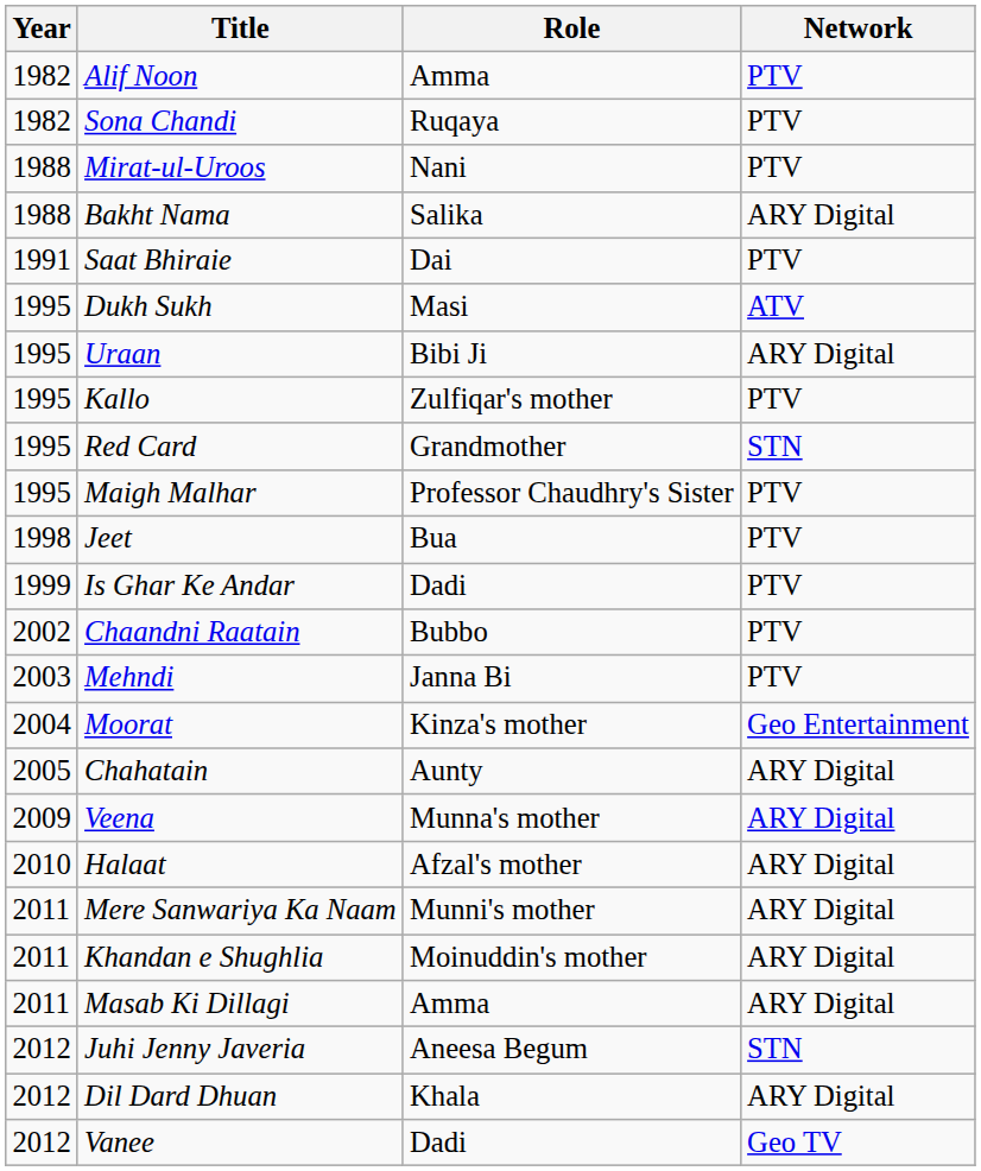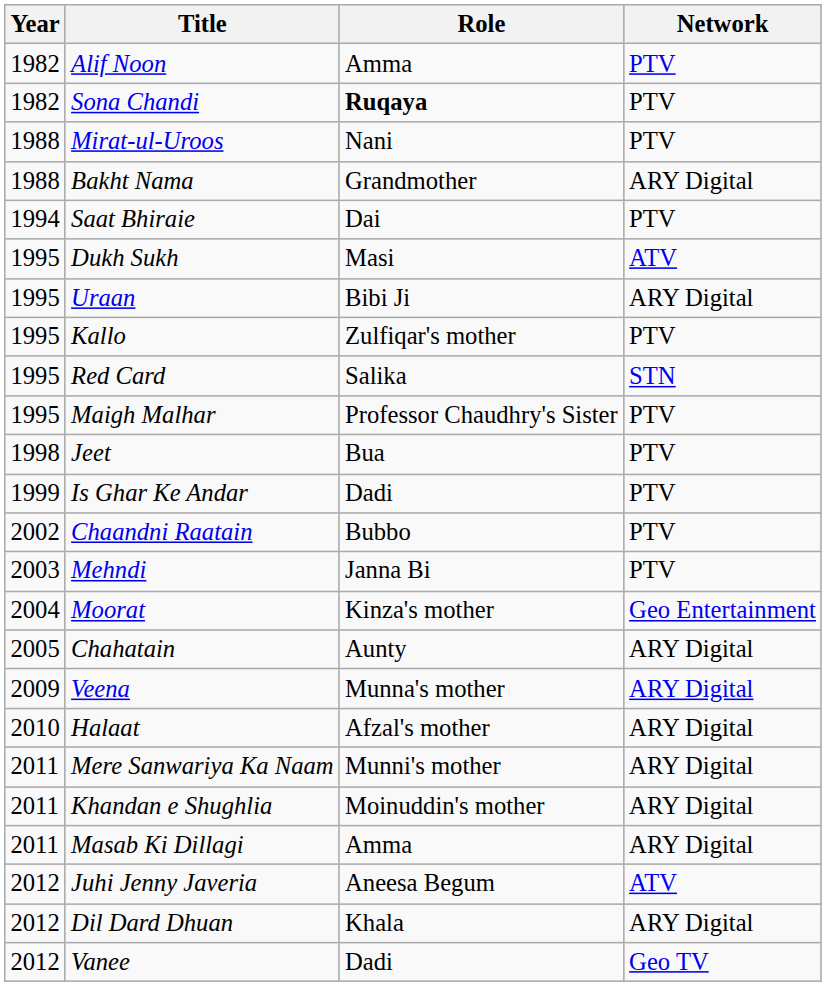Sona Chandi | Role: normal -> bold
Bakht Nama | Role: Salika -> Grandmother
Saat Bhiraie | Year: 1991 -> 1994
Red Card | Role: Grandmother -> Salika
Juhi Jenny Javeria | Network: STN -> ATV
